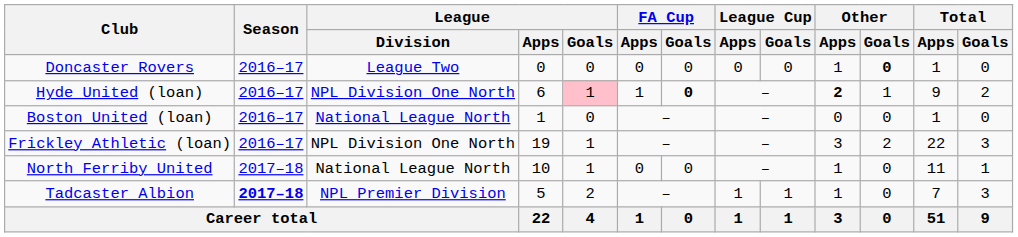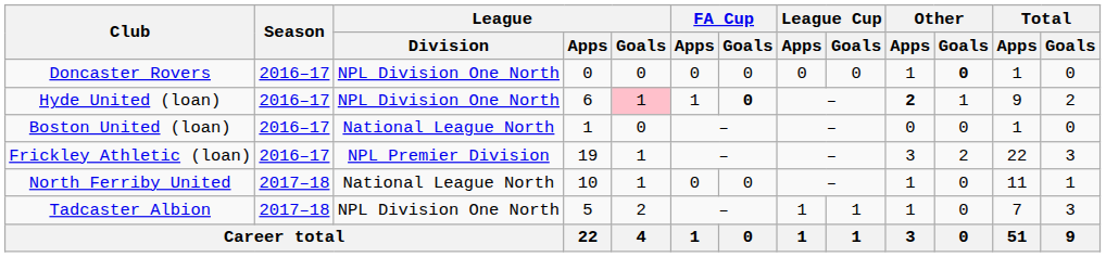Doncaster Rovers | League / Division: League Two -> NPL Division One North
Frickley Athletic (loan) | League / Division: NPL Division One North -> NPL Premier Division
Tadcaster Albion | Season: bold -> normal
Tadcaster Albion | League / Division: NPL Premier Division -> NPL Division One North
